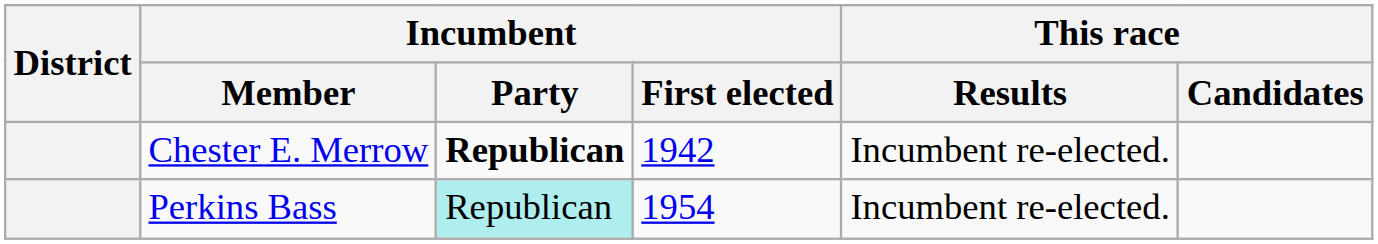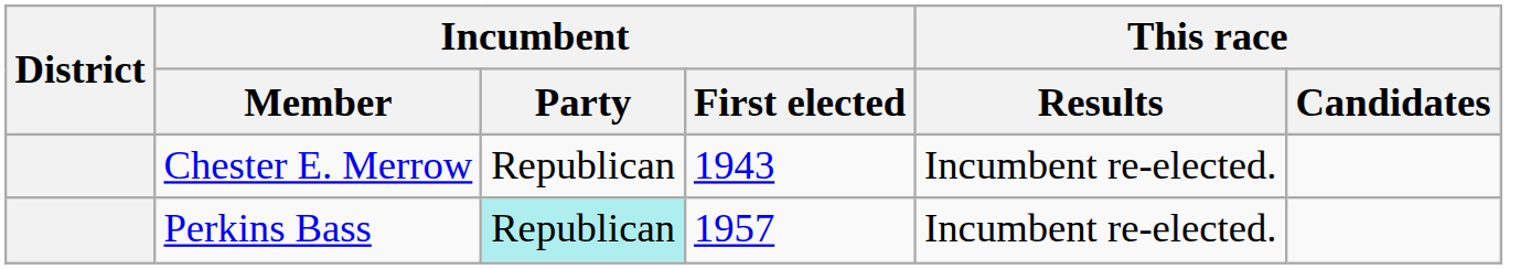Chester E. Merrow | Incumbent / Party: bold -> normal
Chester E. Merrow | Incumbent / First elected: 1942 -> 1943
Perkins Bass | Incumbent / First elected: 1954 -> 1957
